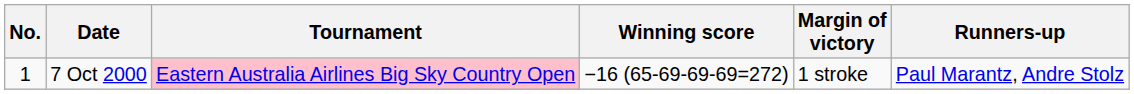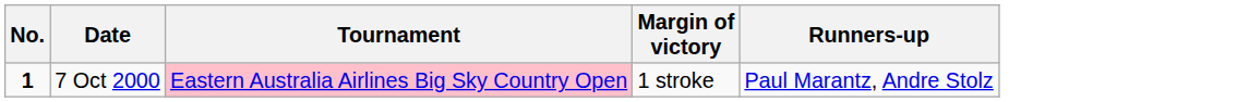- column: Winning score | −16 (65-69-69-69=272)
7 Oct 2000 | No.: normal -> bold
